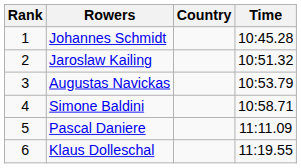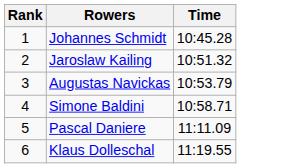- column: Country
